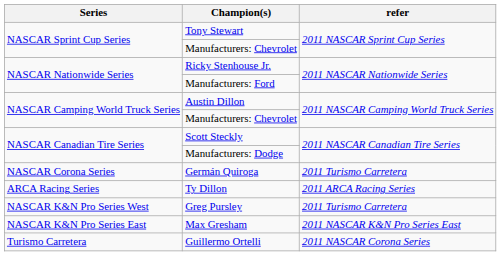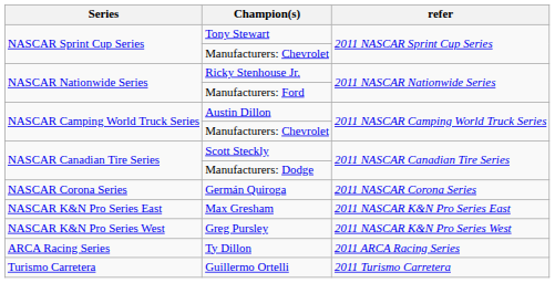Germán Quiroga | refer: 2011 Turismo Carretera -> 2011 NASCAR Corona Series
rows swapped: Max Gresham <-> Ty Dillon
Greg Pursley | refer: 2011 Turismo Carretera -> 2011 NASCAR K&N Pro Series West
Guillermo Ortelli | refer: 2011 NASCAR Corona Series -> 2011 Turismo Carretera
